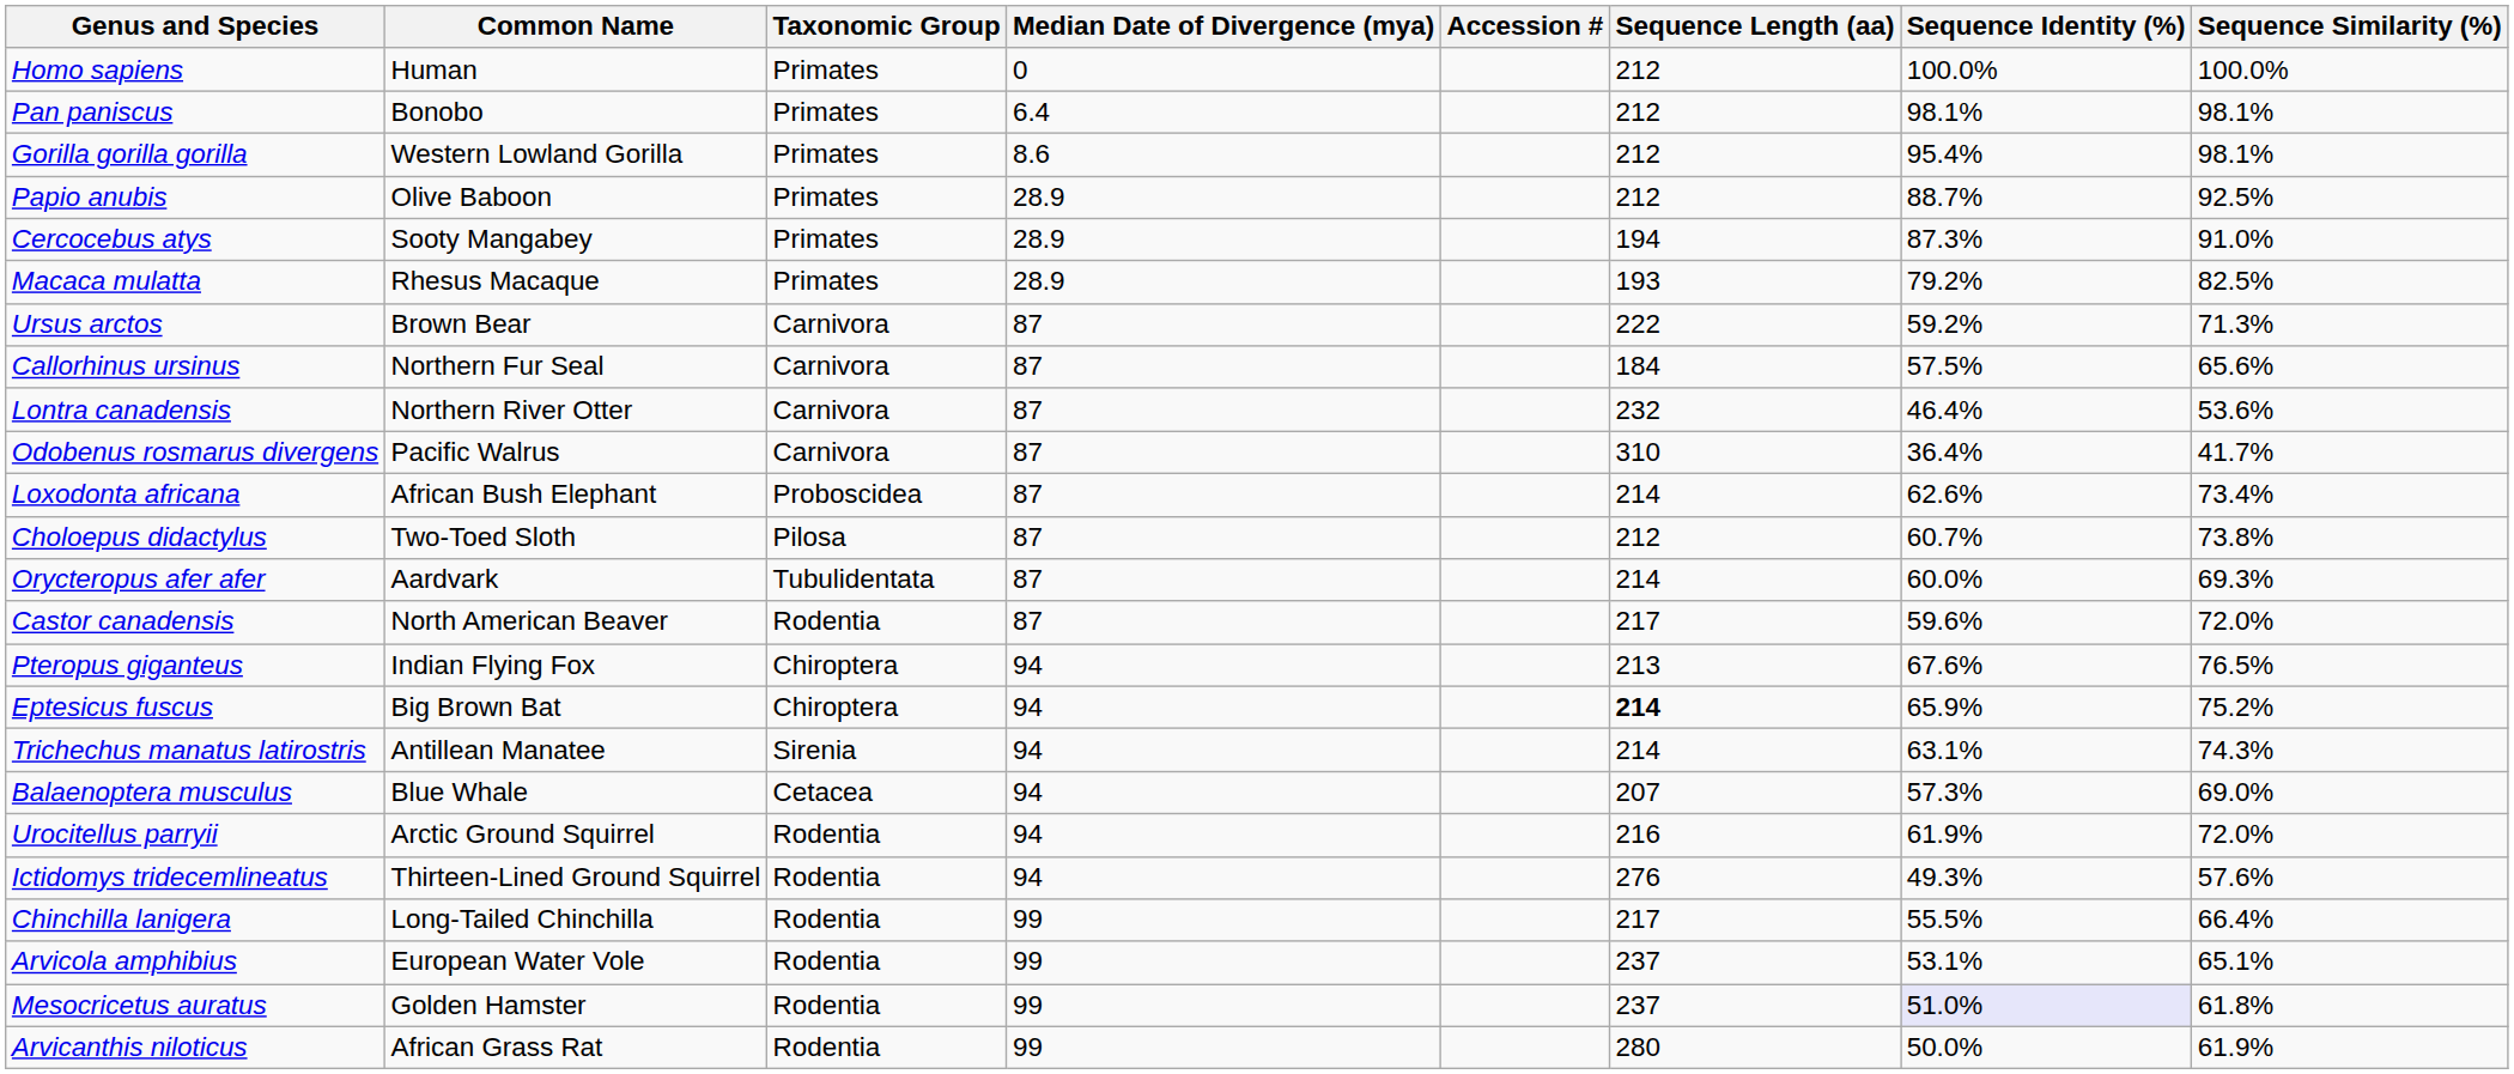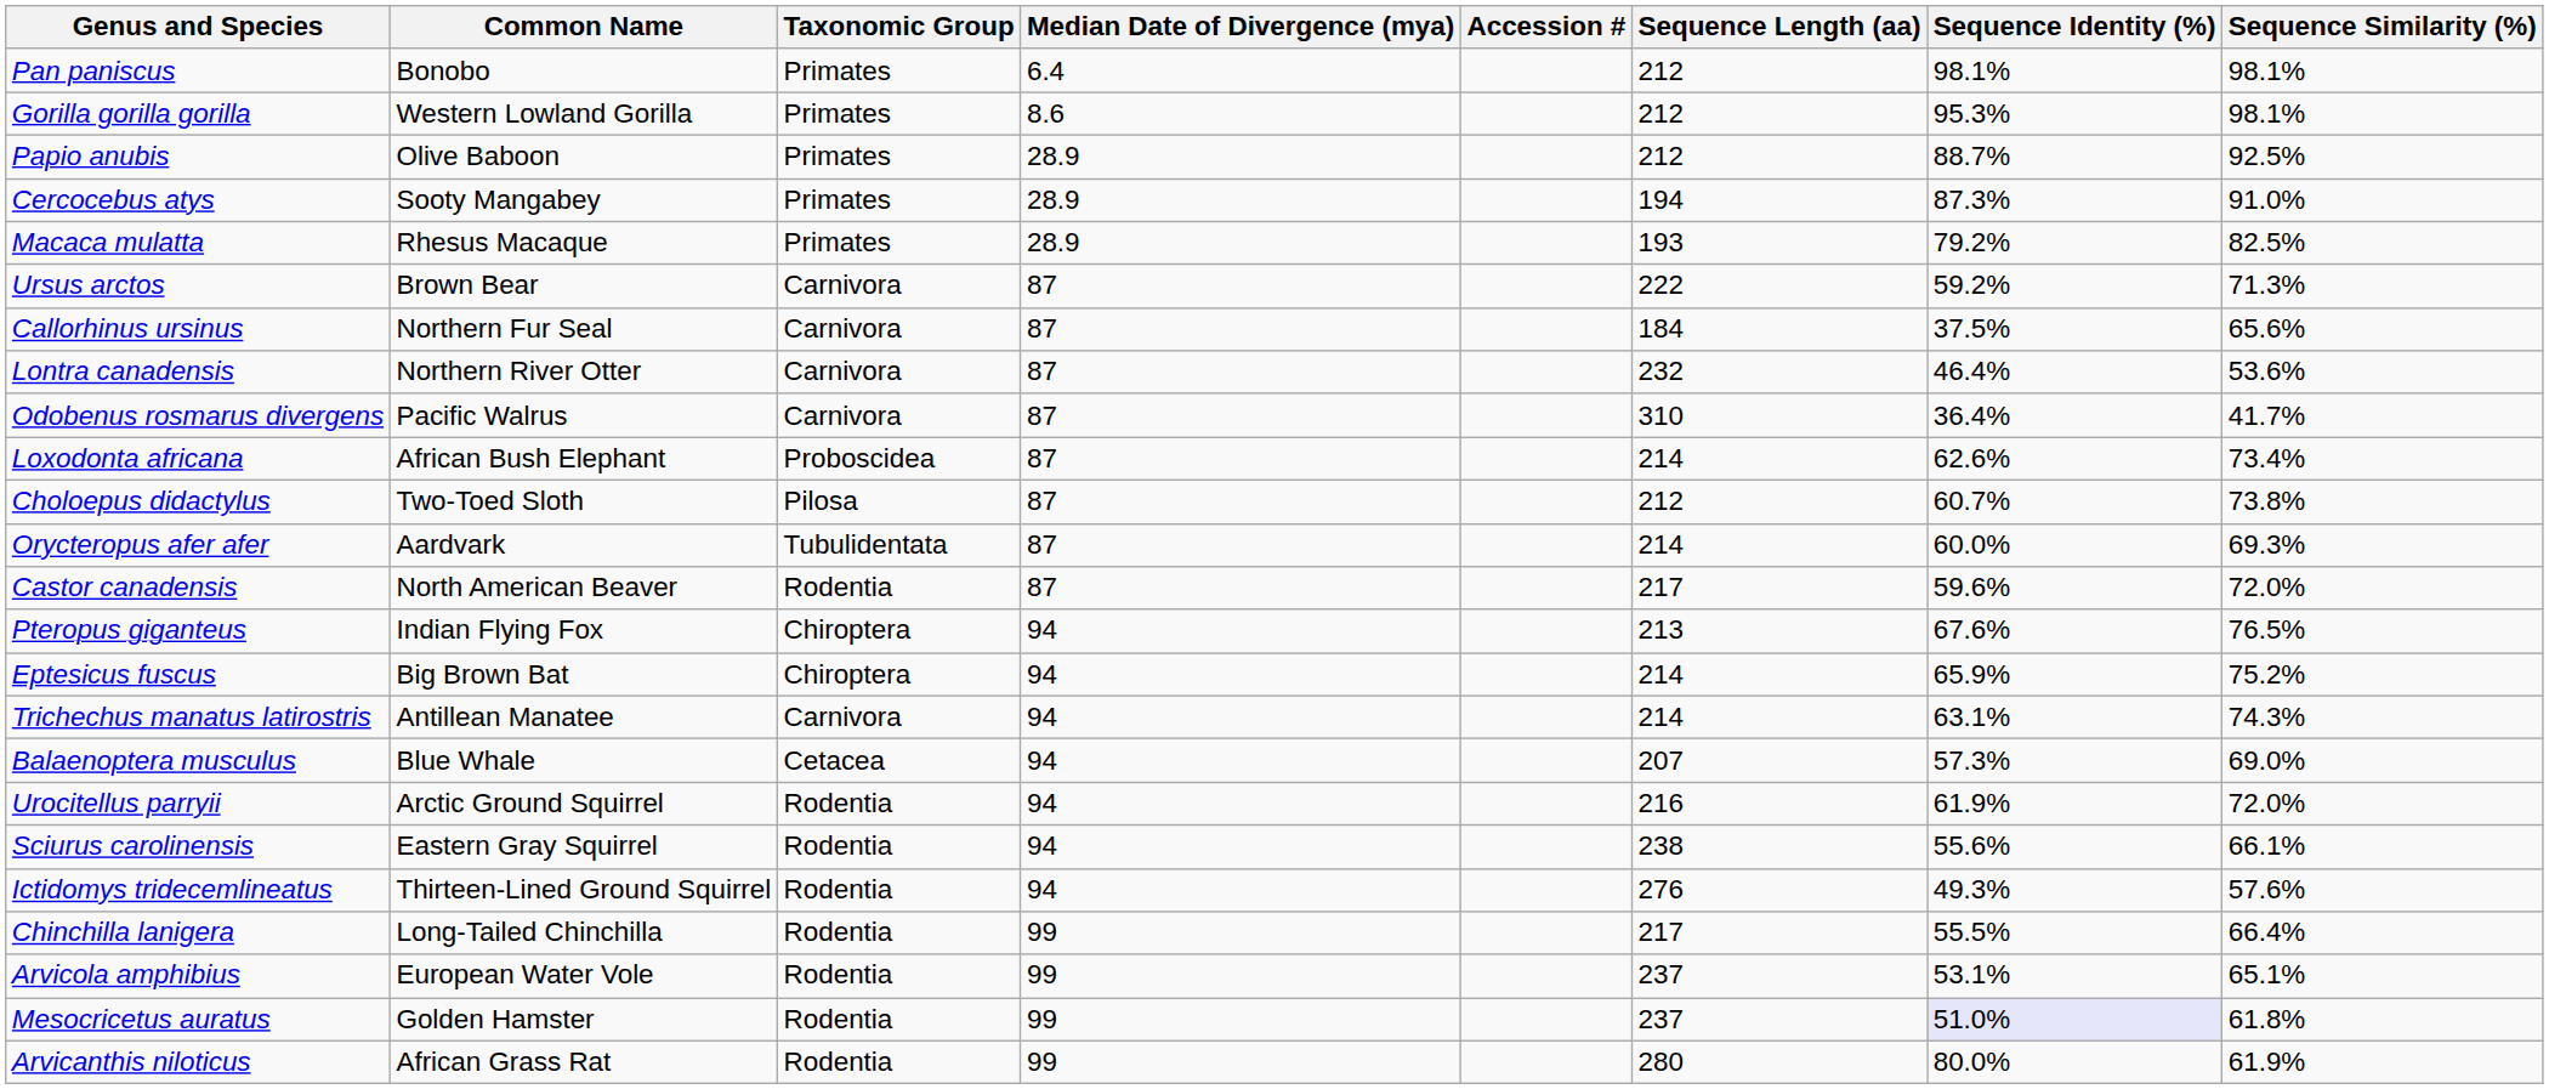- row: Homo sapiens | Human | Primates | 0 | 212 | 100.0% | 100.0%
Gorilla gorilla gorilla | Sequence Identity (%): 95.4% -> 95.3%
Callorhinus ursinus | Sequence Identity (%): 57.5% -> 37.5%
Eptesicus fuscus | Sequence Length (aa): bold -> normal
Trichechus manatus latirostris | Taxonomic Group: Sirenia -> Carnivora
+ row: Sciurus carolinensis | Eastern Gray Squirrel | Rodentia | 94 | 238 | 55.6% | 66.1%
Arvicanthis niloticus | Sequence Identity (%): 50.0% -> 80.0%
